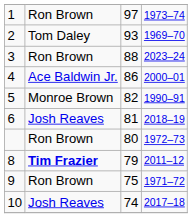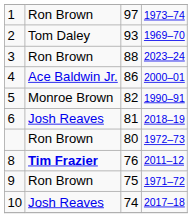8 | column 3: 79 -> 76
